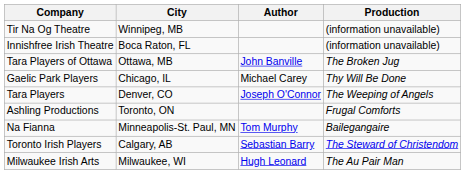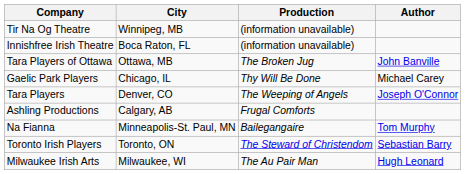columns swapped: Production <-> Author
Ashling Productions | City: Toronto, ON -> Calgary, AB
Toronto Irish Players | City: Calgary, AB -> Toronto, ON
